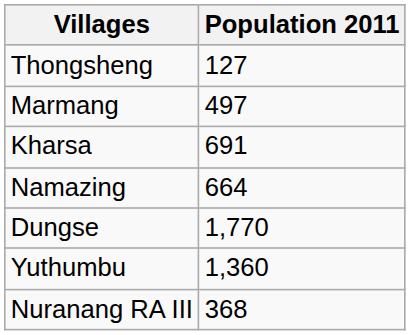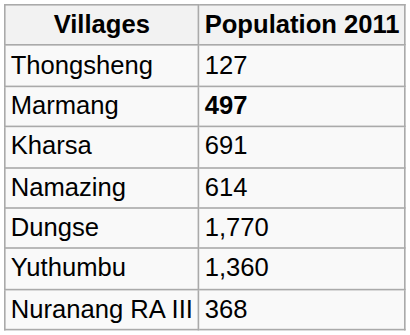Marmang | Population 2011: normal -> bold
Namazing | Population 2011: 664 -> 614
